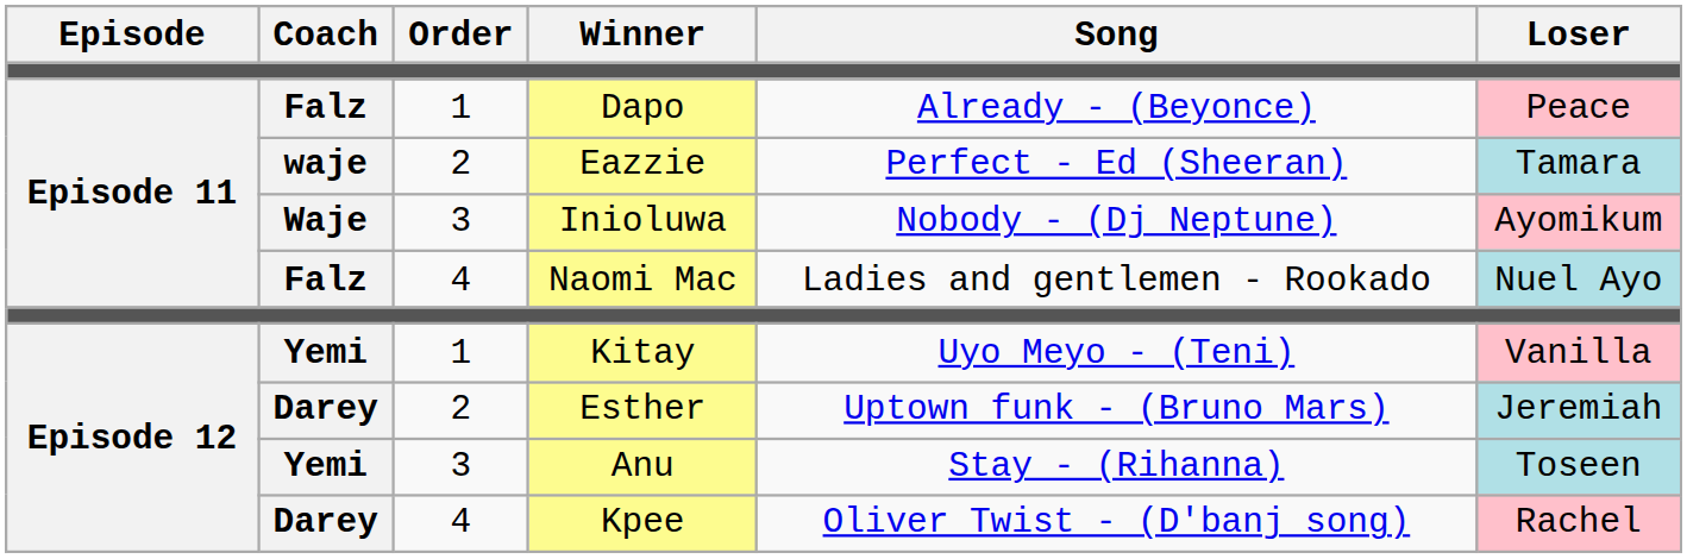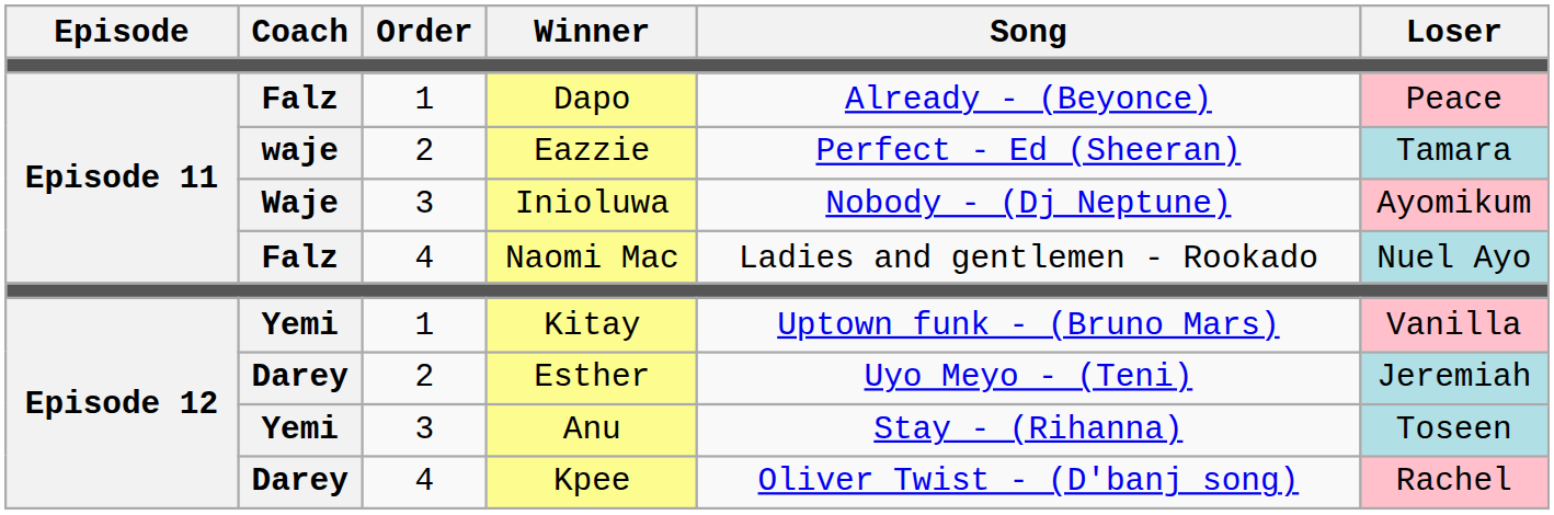Kitay | Song: Uyo Meyo - (Teni) -> Uptown funk - (Bruno Mars)
Esther | Song: Uptown funk - (Bruno Mars) -> Uyo Meyo - (Teni)
